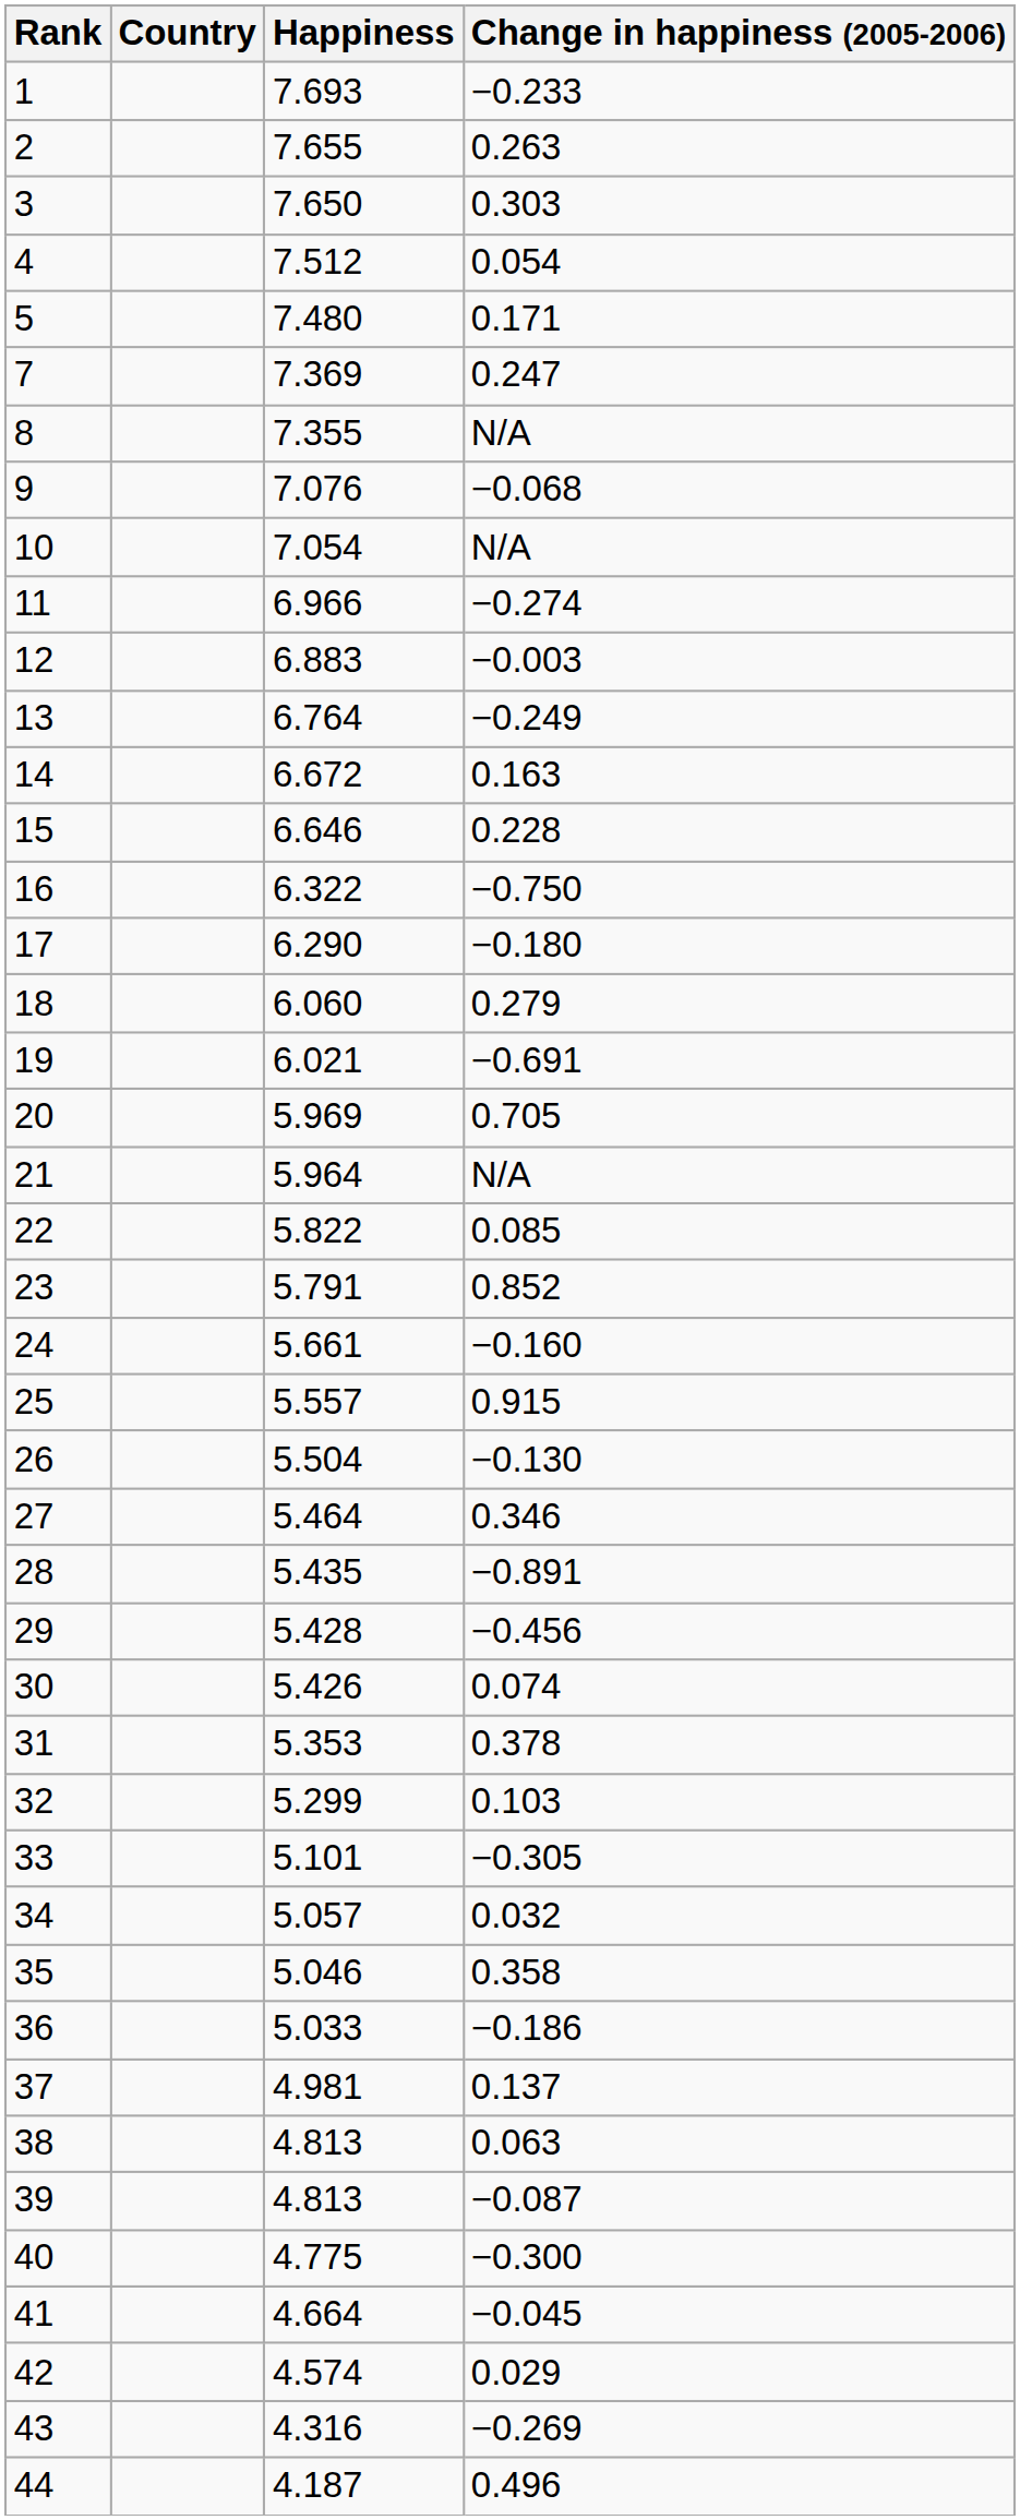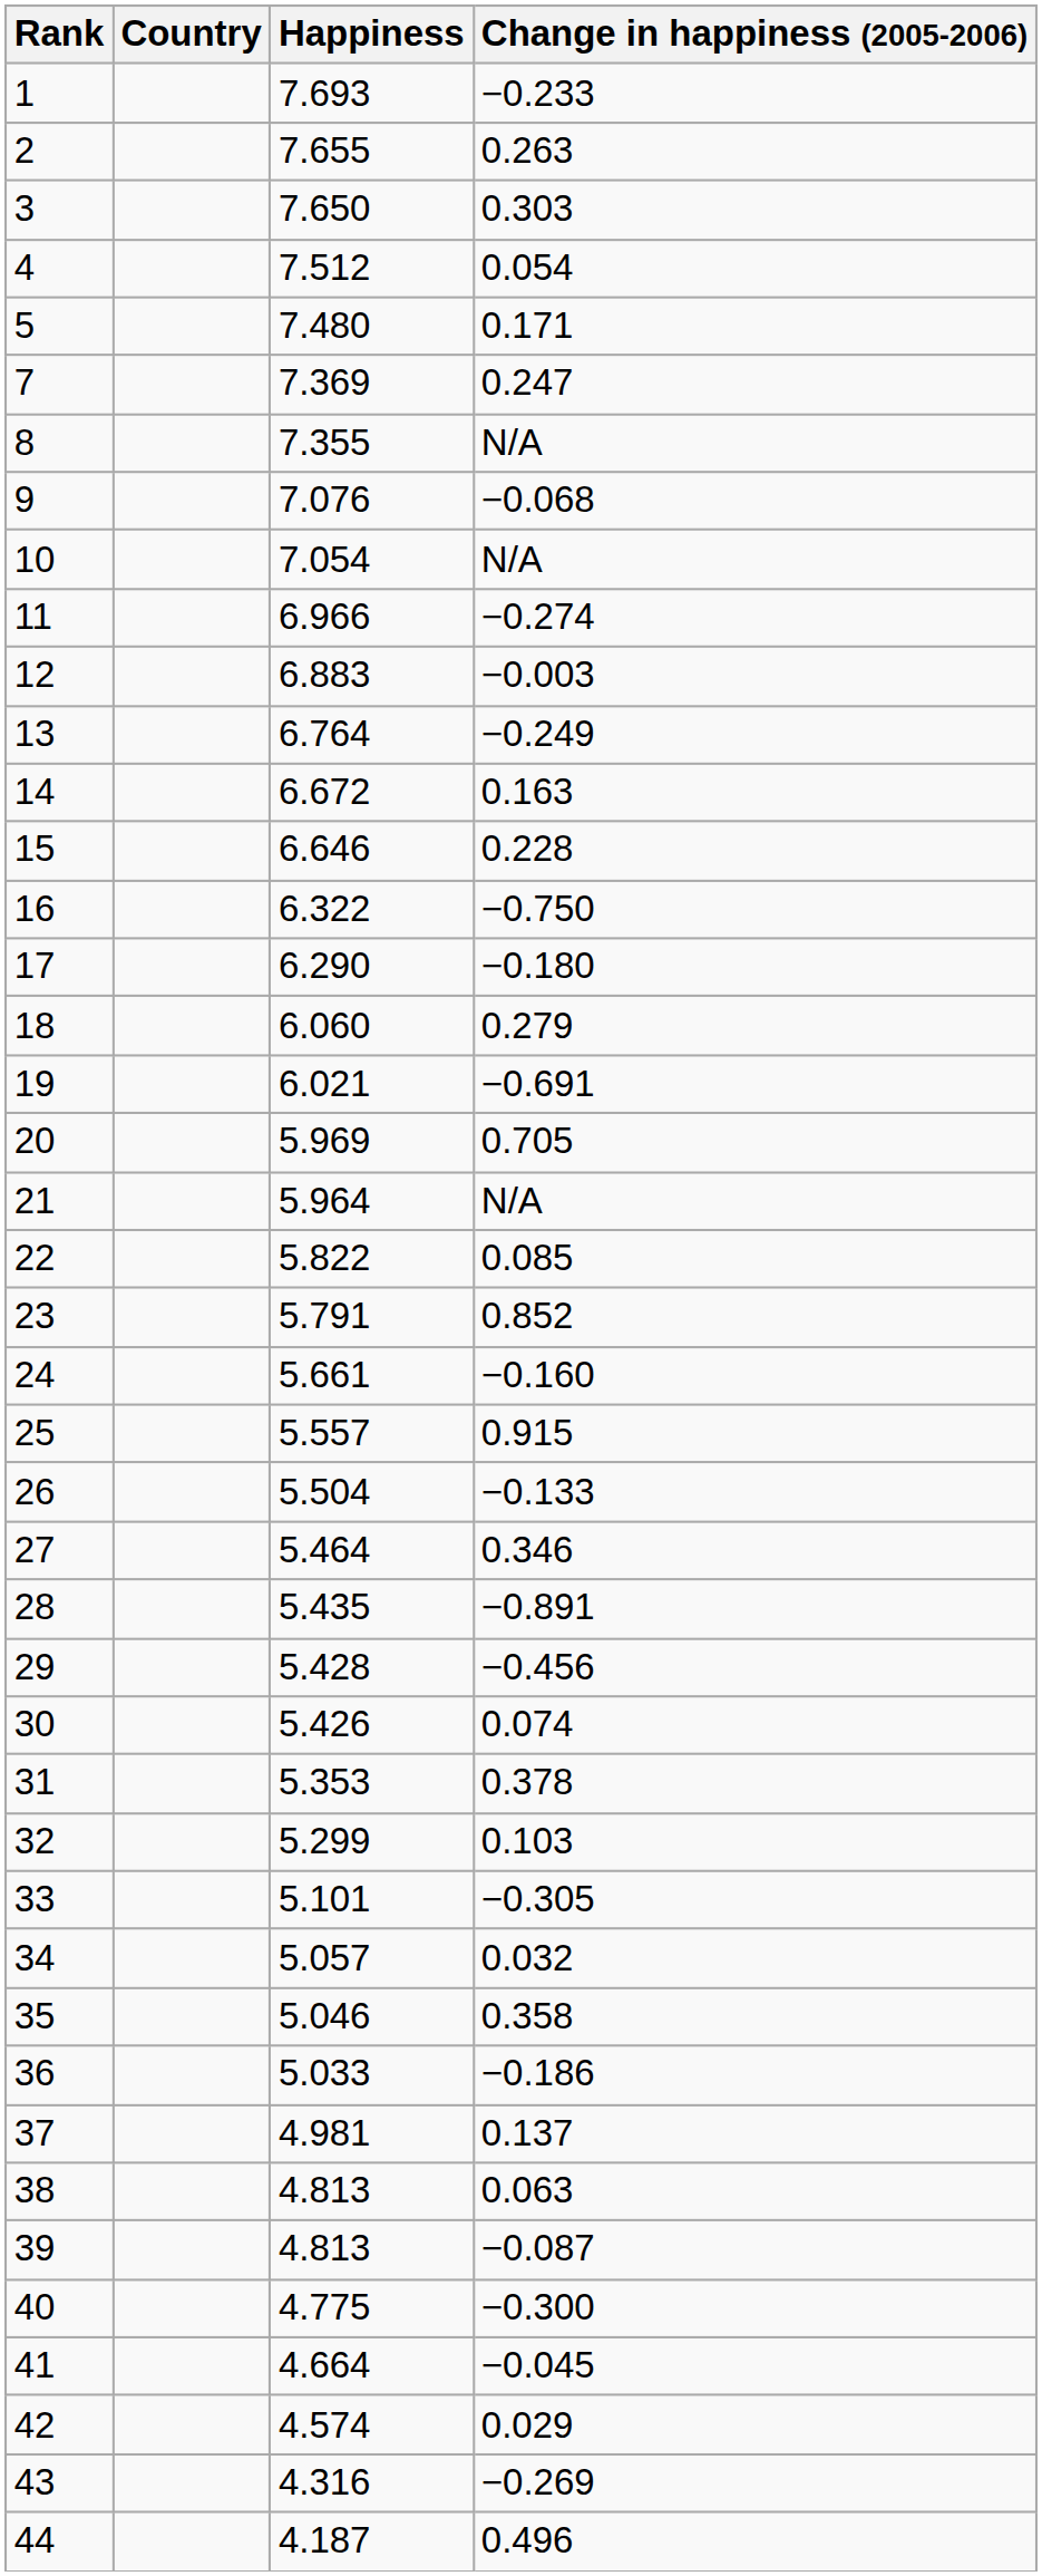26 | Change in happiness (2005-2006): −0.130 -> −0.133
